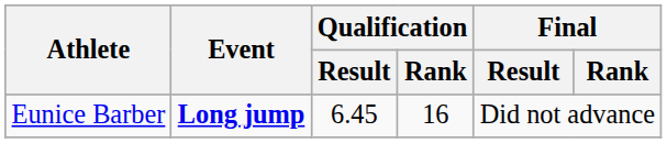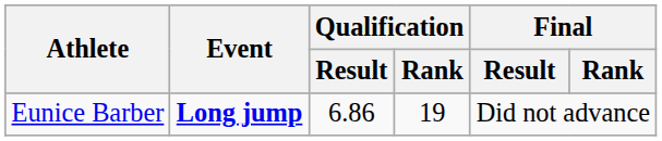Eunice Barber | Qualification / Result: 6.45 -> 6.86
Eunice Barber | Qualification / Rank: 16 -> 19
